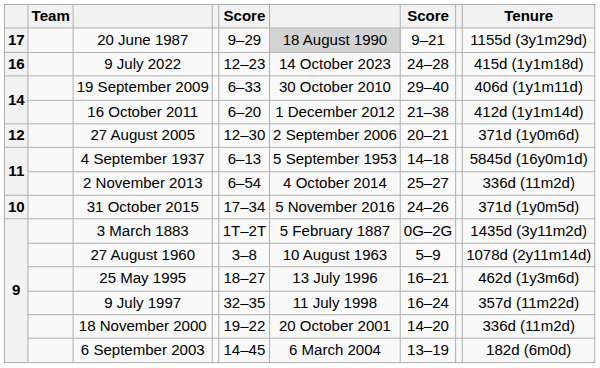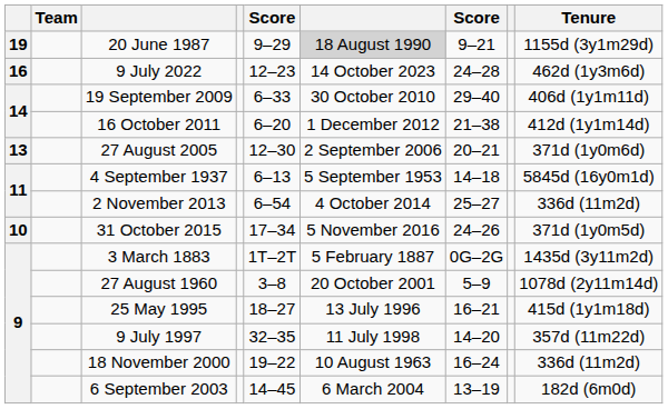20 June 1987 | column 1: 17 -> 19
9 July 2022 | Tenure: 415d (1y1m18d) -> 462d (1y3m6d)
27 August 2005 | column 1: 12 -> 13
27 August 1960 | column 6: 10 August 1963 -> 20 October 2001
25 May 1995 | Tenure: 462d (1y3m6d) -> 415d (1y1m18d)
9 July 1997 | column 7: 16–24 -> 14–20
18 November 2000 | column 6: 20 October 2001 -> 10 August 1963
18 November 2000 | column 7: 14–20 -> 16–24
